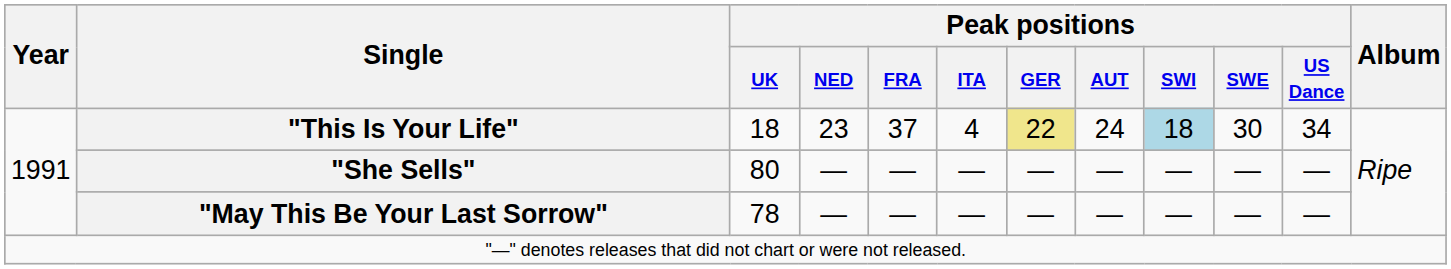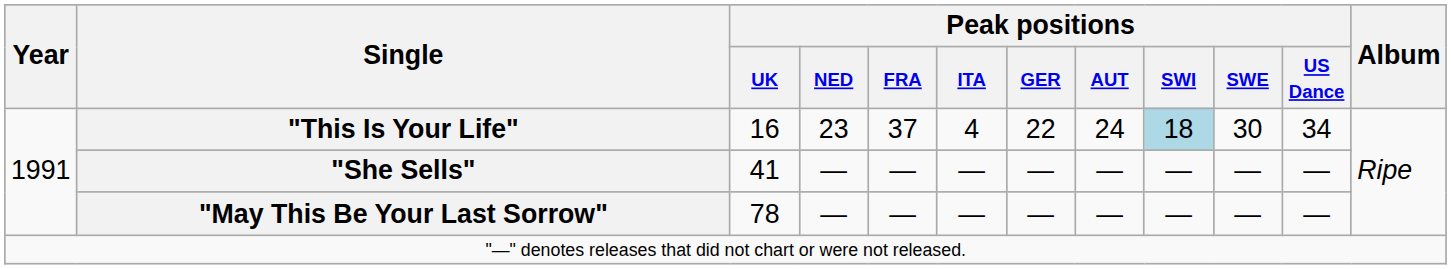"This Is Your Life" | Peak positions / UK: 18 -> 16
"This Is Your Life" | Peak positions / GER: khaki background -> no background
"She Sells" | Peak positions / UK: 80 -> 41
